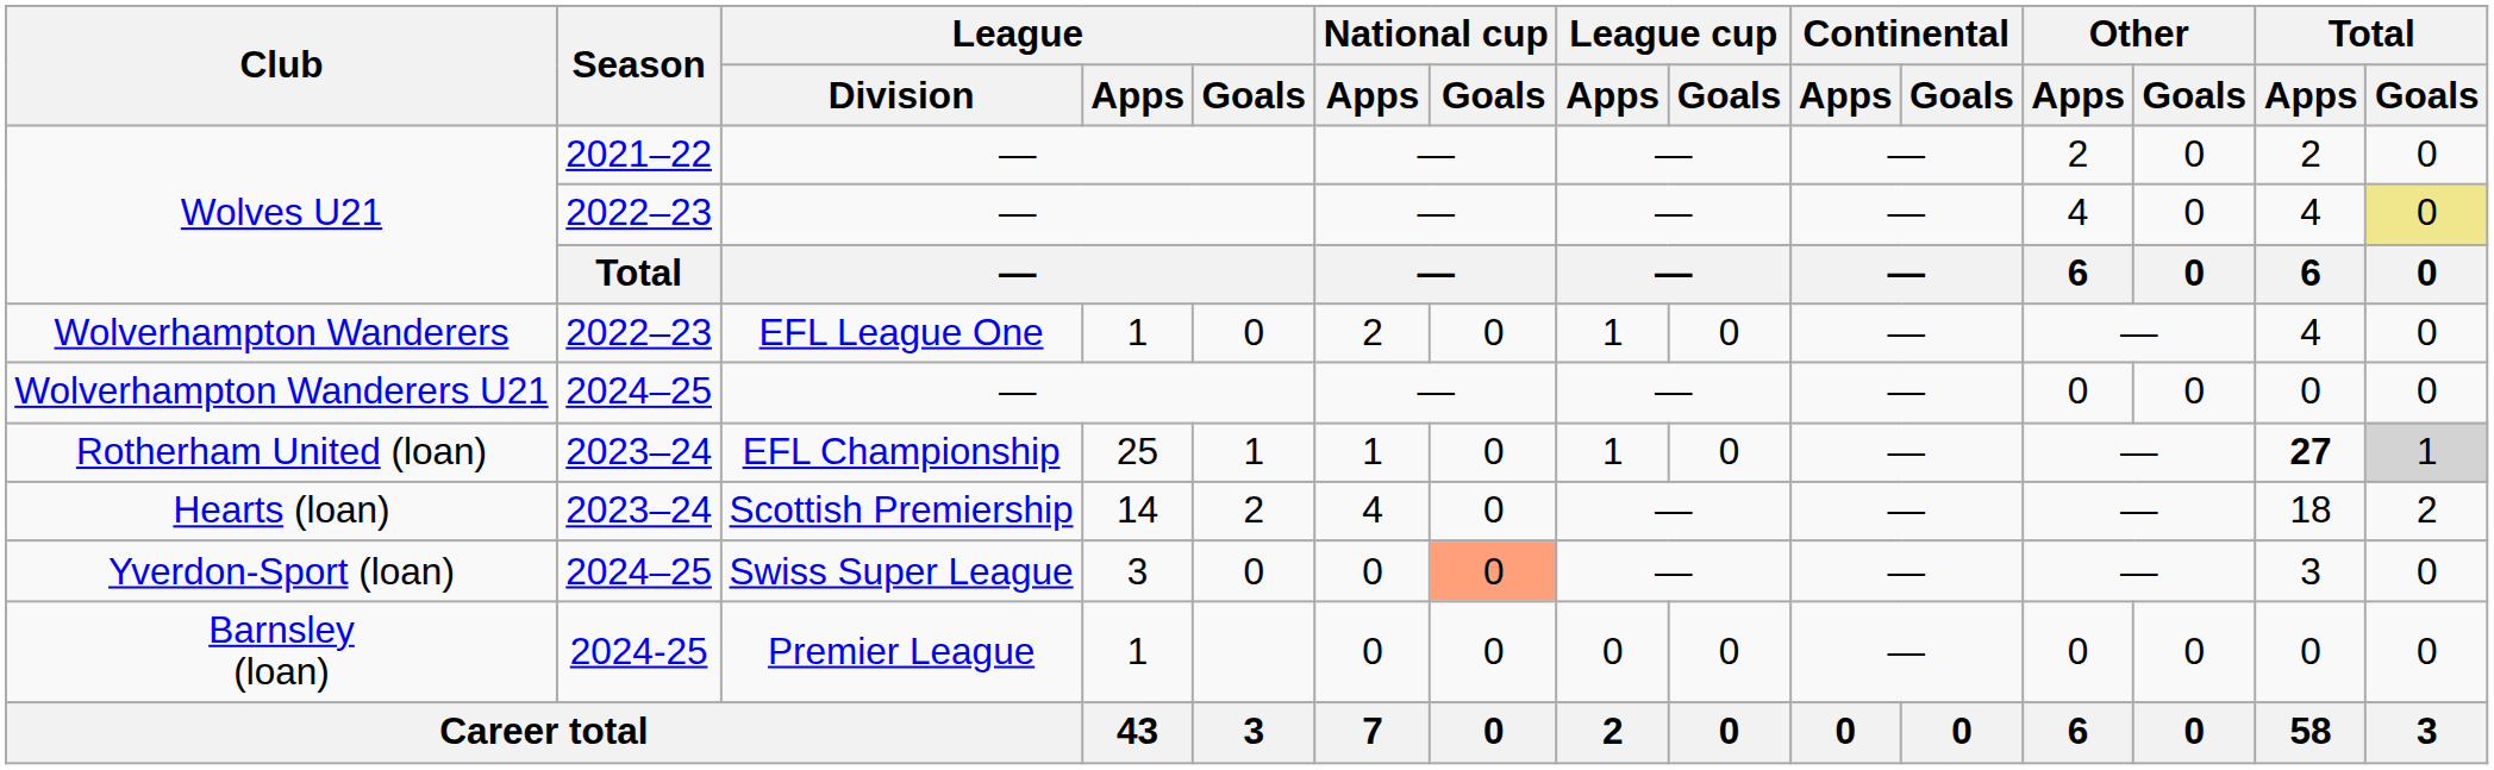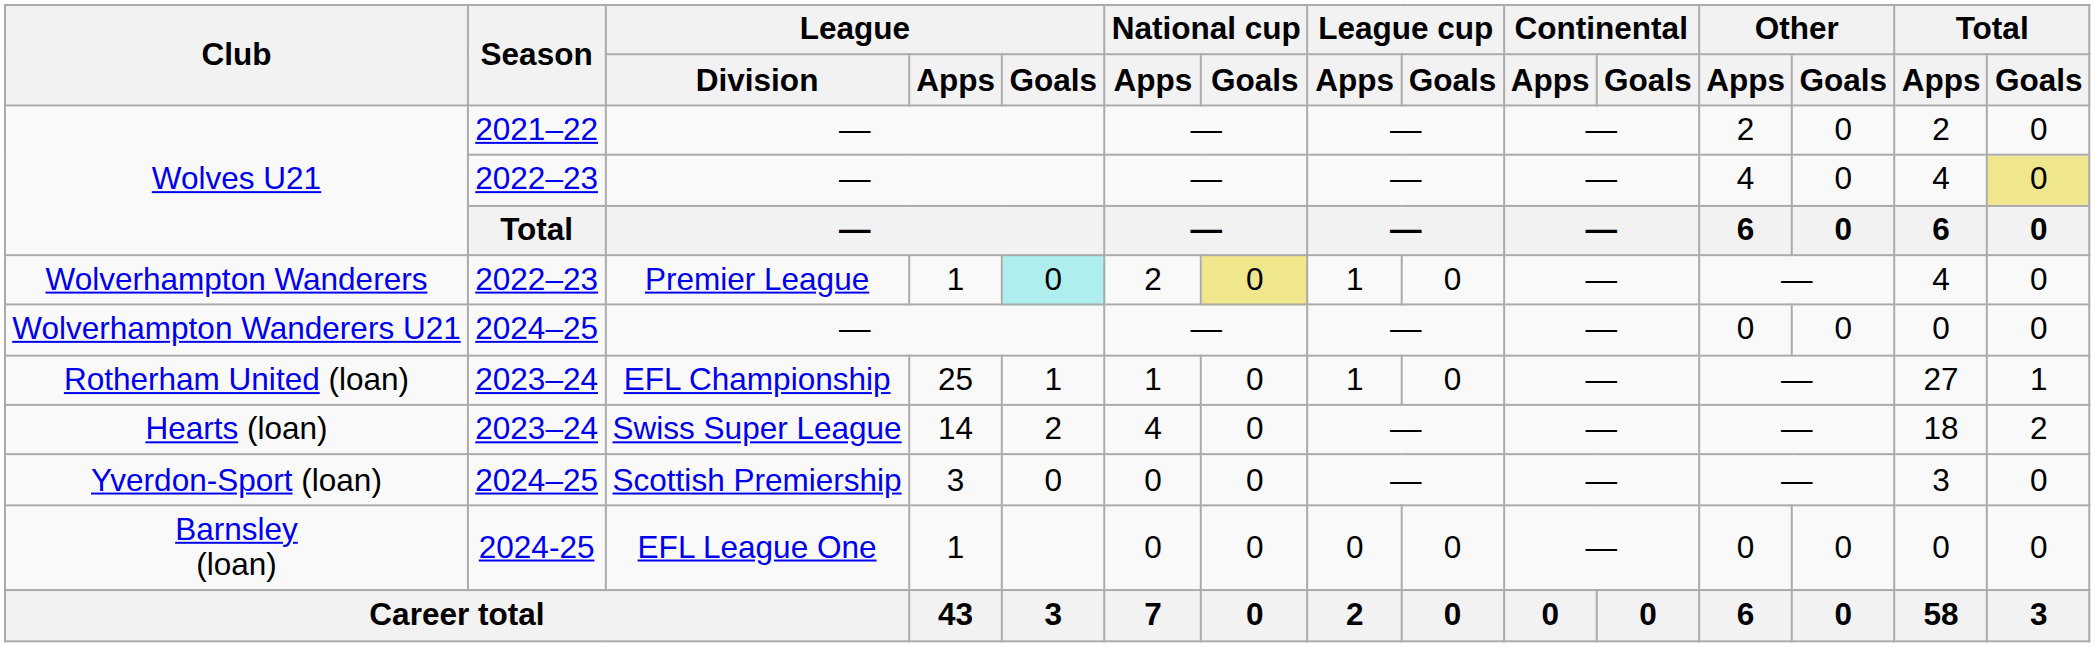Wolverhampton Wanderers | League / Division: EFL League One -> Premier League
Wolverhampton Wanderers | League / Goals: no background -> paleturquoise background
Wolverhampton Wanderers | National cup / Goals: no background -> khaki background
Rotherham United (loan) | Total / Apps: bold -> normal
Rotherham United (loan) | Total / Goals: lightgrey background -> no background
Hearts (loan) | League / Division: Scottish Premiership -> Swiss Super League
Yverdon-Sport (loan) | League / Division: Swiss Super League -> Scottish Premiership
Yverdon-Sport (loan) | National cup / Goals: lightsalmon background -> no background
Barnsley (loan) | League / Division: Premier League -> EFL League One
